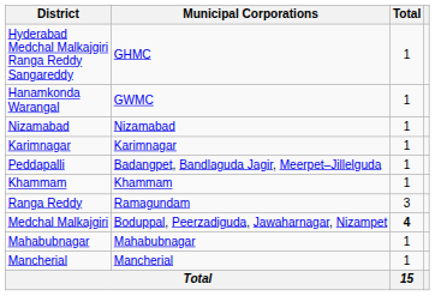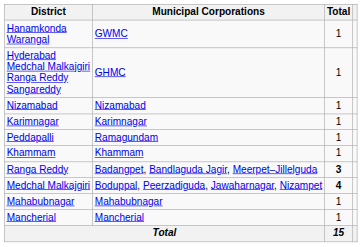rows swapped: Hyderabad Medchal Malkajgiri Ranga Reddy Sangareddy <-> Hanamkonda Warangal
Peddapalli | Municipal Corporations: Badangpet, Bandlaguda Jagir, Meerpet–Jillelguda -> Ramagundam
Ranga Reddy | Municipal Corporations: Ramagundam -> Badangpet, Bandlaguda Jagir, Meerpet–Jillelguda
Ranga Reddy | Total: normal -> bold
